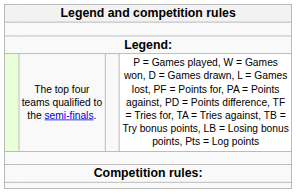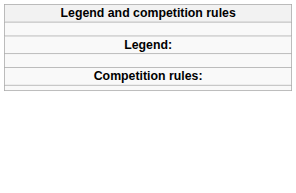- row: The top four teams qualified to the semi-finals. | P = Games played, W = Games won, D = Games drawn, L = Games lost, PF = Points for, PA = Points against, PD = Points difference, TF = Tries for, TA = Tries against, TB = Try bonus points, LB = Losing bonus points, Pts = Log points
